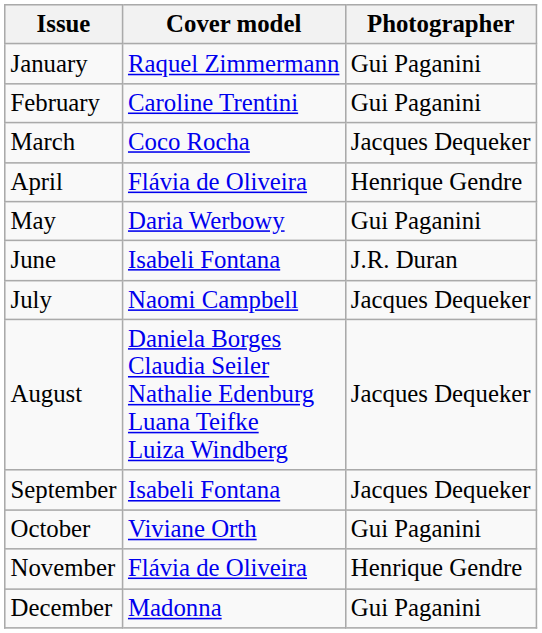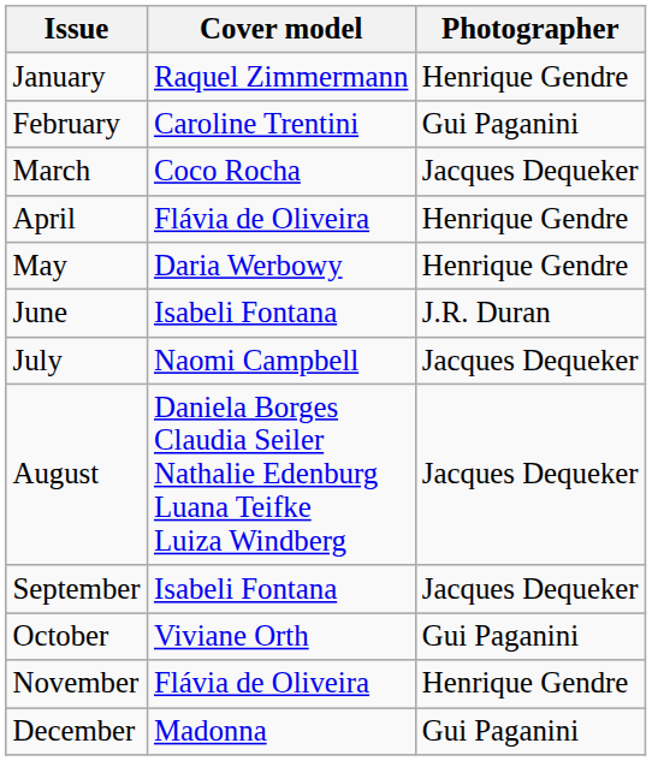January | Photographer: Gui Paganini -> Henrique Gendre
May | Photographer: Gui Paganini -> Henrique Gendre
